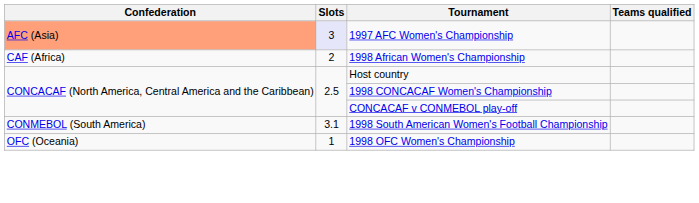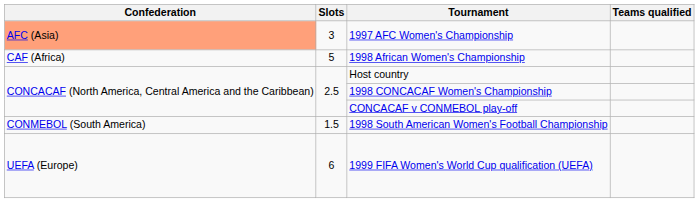1997 AFC Women's Championship | Slots: lavender background -> no background
1998 African Women's Championship | Slots: 2 -> 5
1998 South American Women's Football Championship | Slots: 3.1 -> 1.5
- row: OFC (Oceania) | 1 | 1998 OFC Women's Championship
+ row: UEFA (Europe) | 6 | 1999 FIFA Women's World Cup qualification (UEFA)
